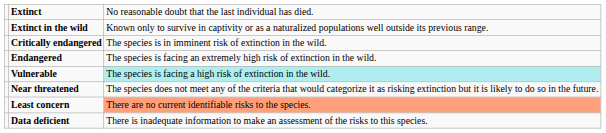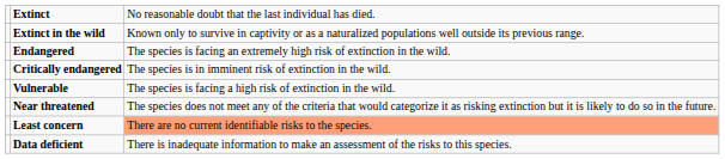rows swapped: Critically endangered <-> Endangered
Vulnerable | column 3: paleturquoise background -> no background
